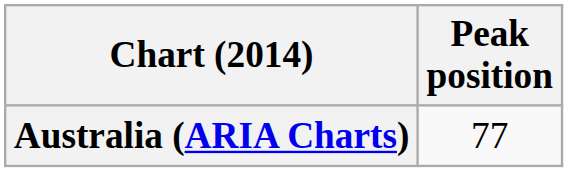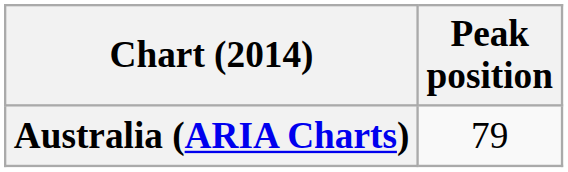Australia (ARIA Charts) | Peak position: 77 -> 79
